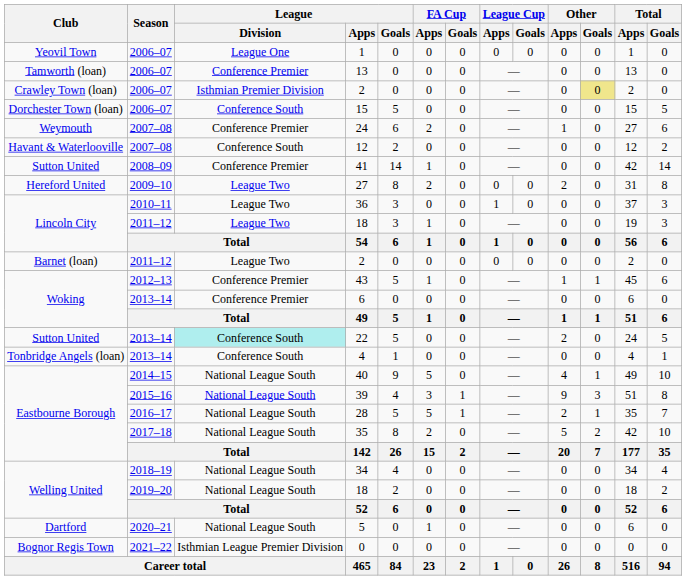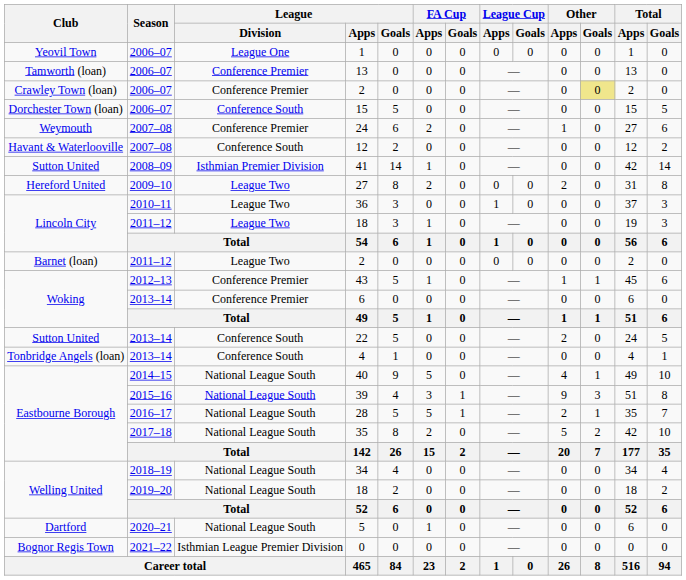Crawley Town (loan) / 2 | League / Division: Isthmian Premier Division -> Conference Premier
41 | League / Division: Conference Premier -> Isthmian Premier Division
22 | League / Division: paleturquoise background -> no background
